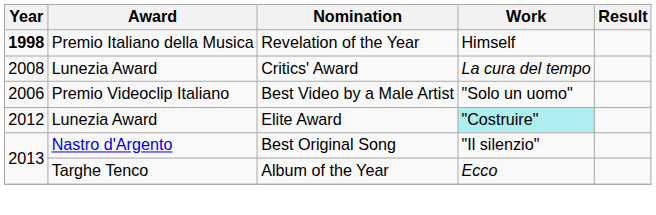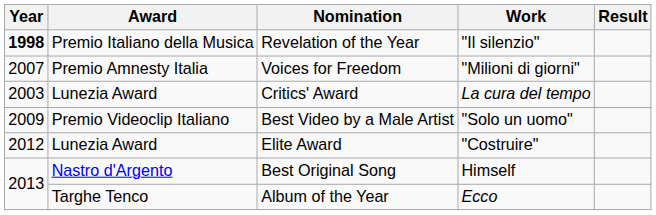Revelation of the Year | Work: Himself -> "Il silenzio"
+ row: 2007 | Premio Amnesty Italia | Voices for Freedom | "Milioni di giorni"
Critics' Award | Year: 2008 -> 2003
Best Video by a Male Artist | Year: 2006 -> 2009
Elite Award | Work: paleturquoise background -> no background
Best Original Song | Work: "Il silenzio" -> Himself
